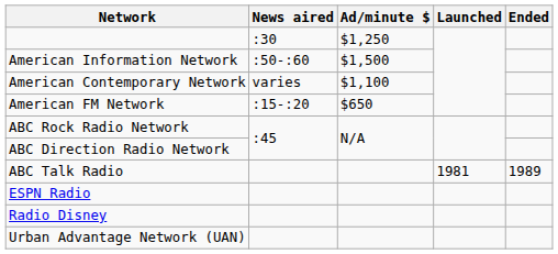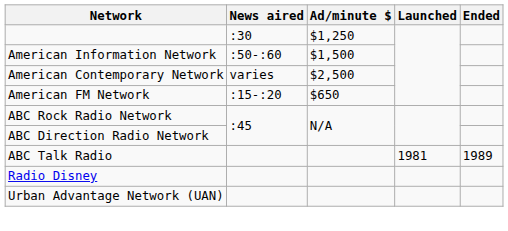American Contemporary Network | Ad/minute $: $1,100 -> $2,500
- row: ESPN Radio
